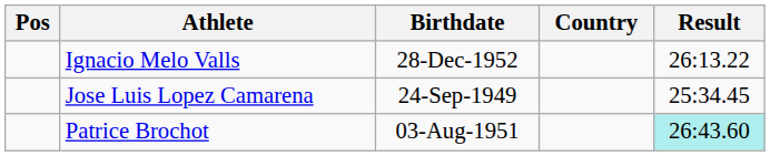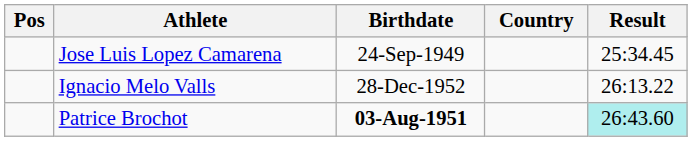rows swapped: Jose Luis Lopez Camarena <-> Ignacio Melo Valls
Patrice Brochot | Birthdate: normal -> bold
